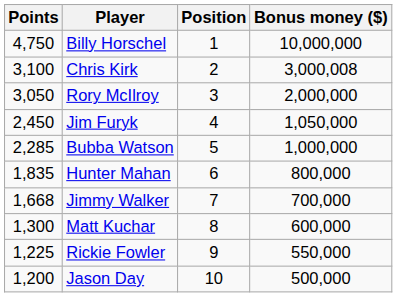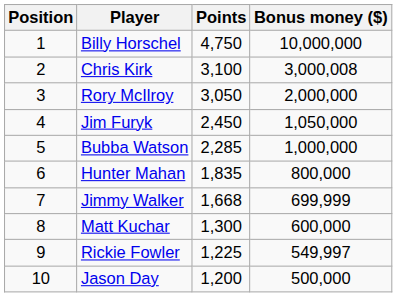columns swapped: Position <-> Points
Jimmy Walker | Bonus money ($): 700,000 -> 699,999
Rickie Fowler | Bonus money ($): 550,000 -> 549,997
